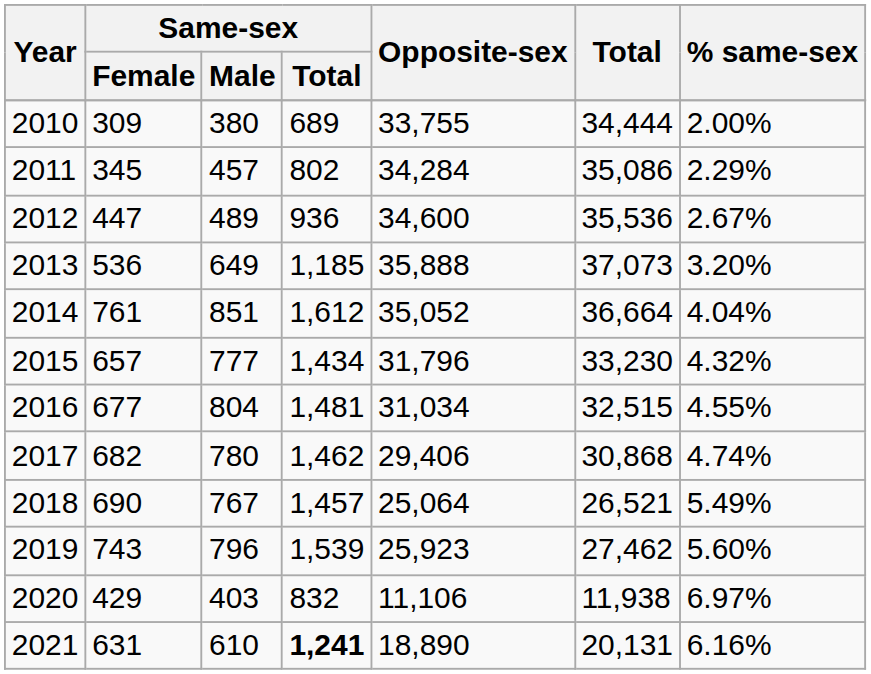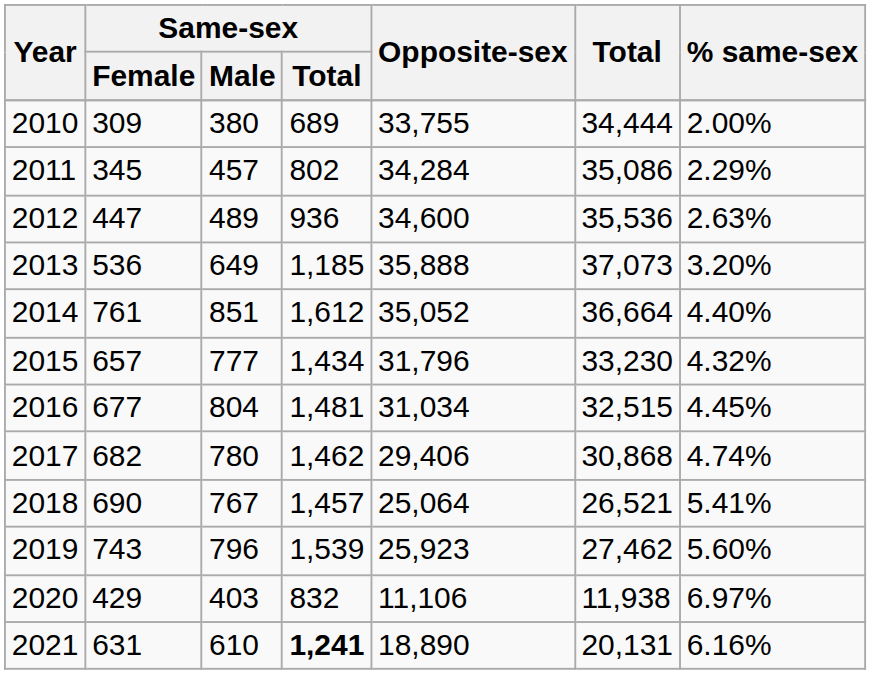2012 | % same-sex: 2.67% -> 2.63%
2014 | % same-sex: 4.04% -> 4.40%
2016 | % same-sex: 4.55% -> 4.45%
2018 | % same-sex: 5.49% -> 5.41%
